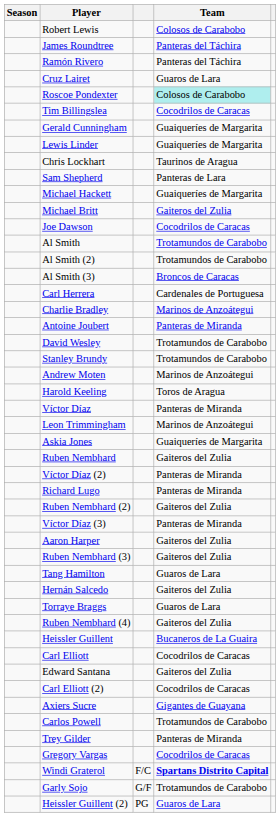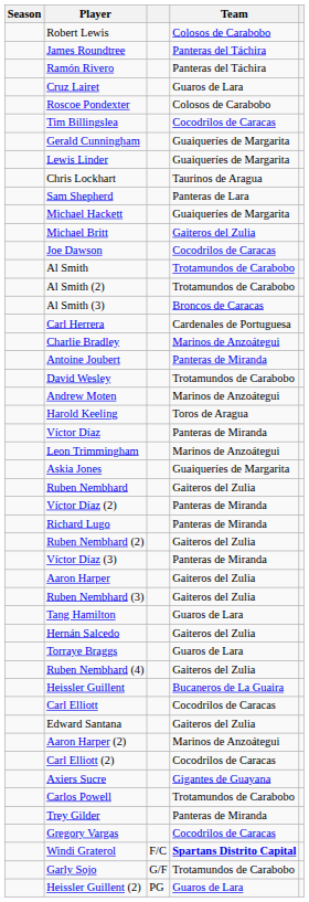Roscoe Pondexter | Team: paleturquoise background -> no background
- row: Stanley Brundy | Trotamundos de Carabobo
+ row: Aaron Harper (2) | Marinos de Anzoátegui
